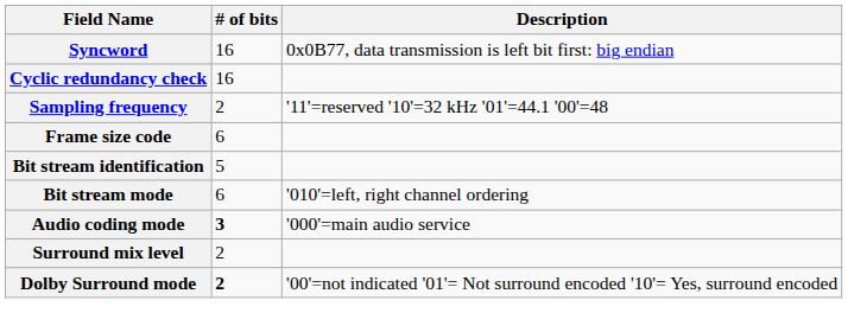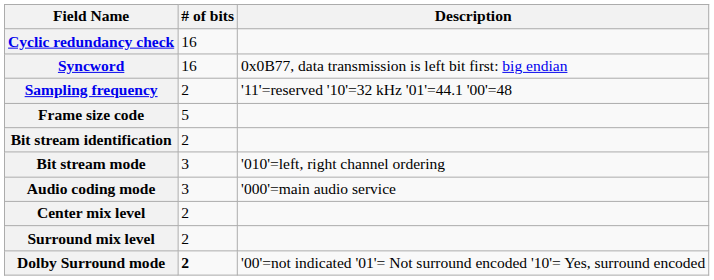rows swapped: Syncword <-> Cyclic redundancy check
Frame size code | # of bits: 6 -> 5
Bit stream identification | # of bits: 5 -> 2
Bit stream mode | # of bits: 6 -> 3
Audio coding mode | # of bits: bold -> normal
+ row: Center mix level | 2
